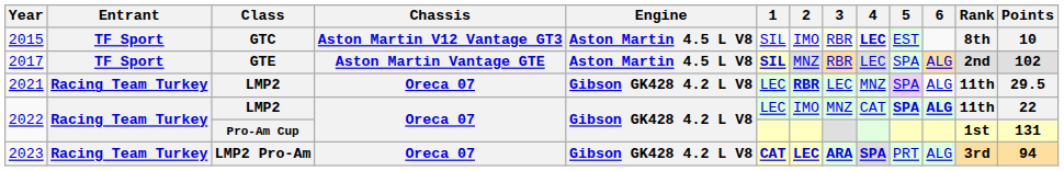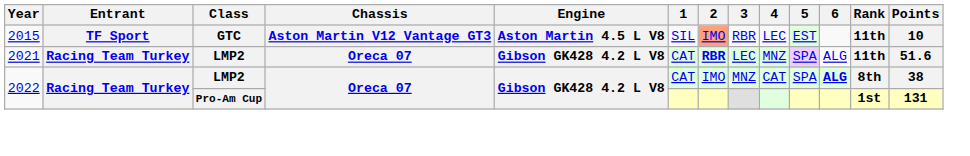2015 | 2: no background -> lightsalmon background
2015 | 3: lightyellow background -> no background
2015 | 4: bold -> normal
2015 | Rank: 8th -> 11th
- row: 2017 | TF Sport | GTE | Aston Martin Vantage GTE | Aston Martin 4.5 L V8 | SIL | MNZ | RBR | LEC | SPA | ALG | 2nd | 102
2021 | 1: LEC -> CAT
2021 | Points: 29.5 -> 51.6
2022 / LMP2 | 1: LEC -> CAT
2022 / LMP2 | 5: bold -> normal
2022 / LMP2 | Rank: 11th -> 8th
2022 / LMP2 | Points: 22 -> 38
- row: 2023 | Racing Team Turkey | LMP2 Pro-Am | Oreca 07 | Gibson GK428 4.2 L V8 | CAT | LEC | ARA | SPA | PRT | ALG | 3rd | 94
